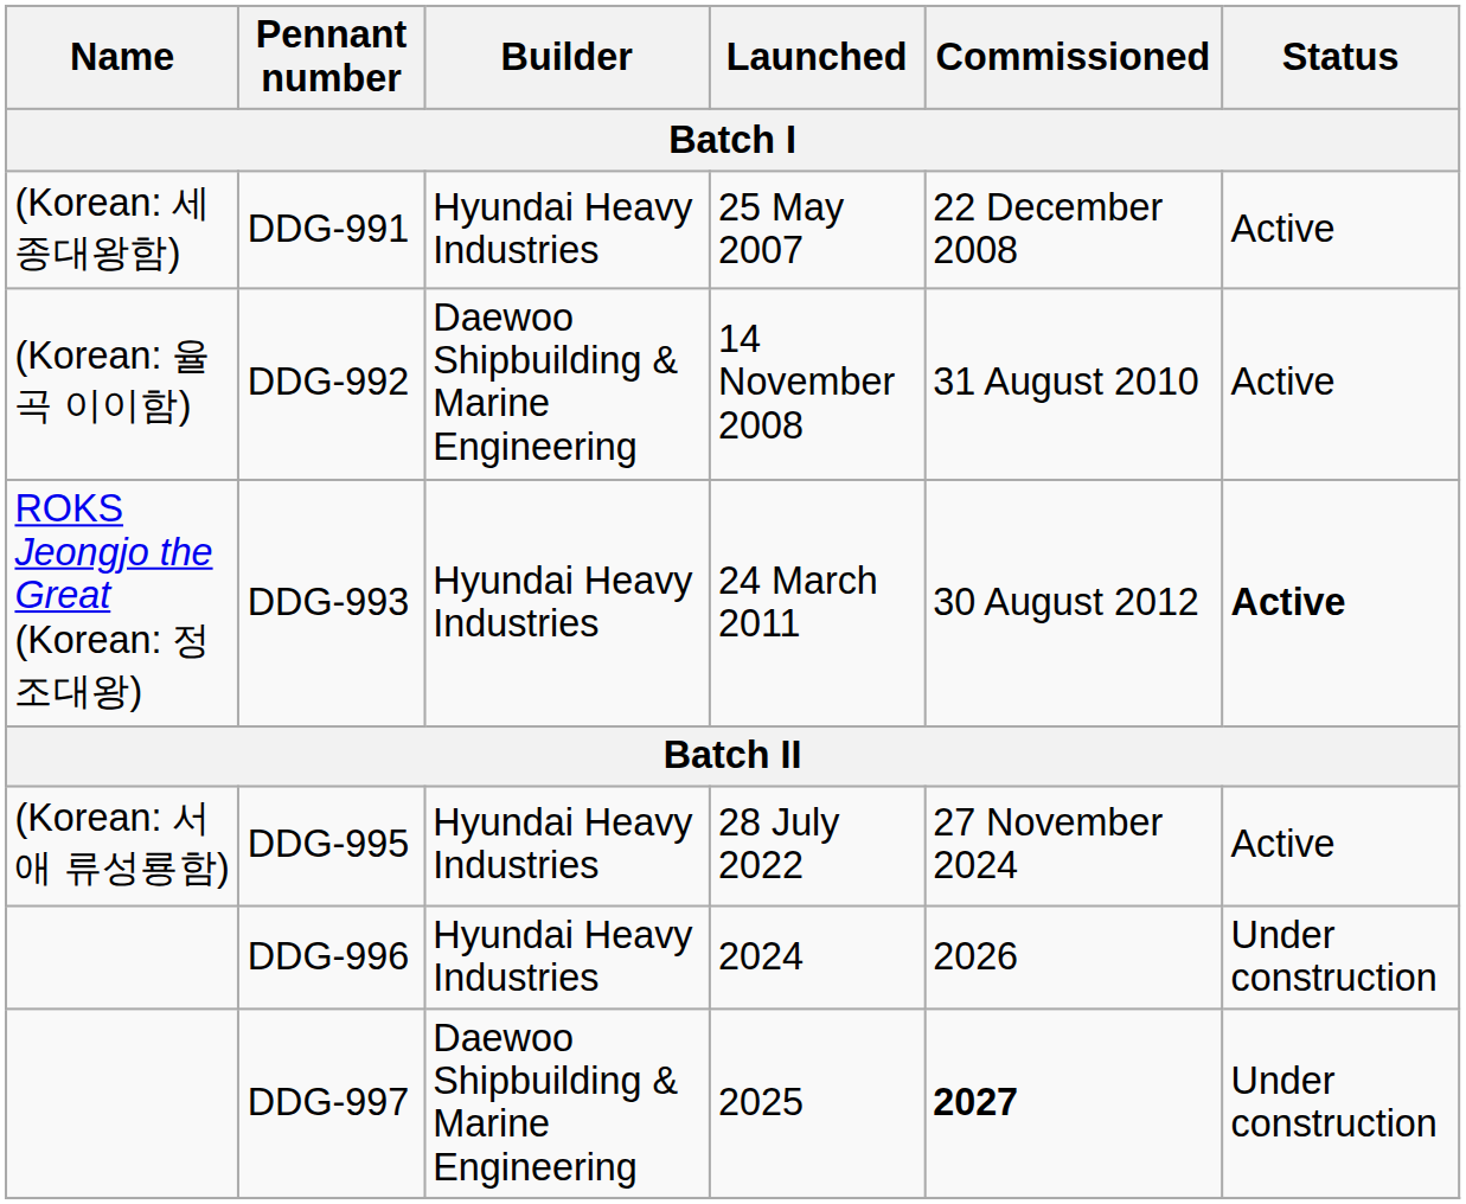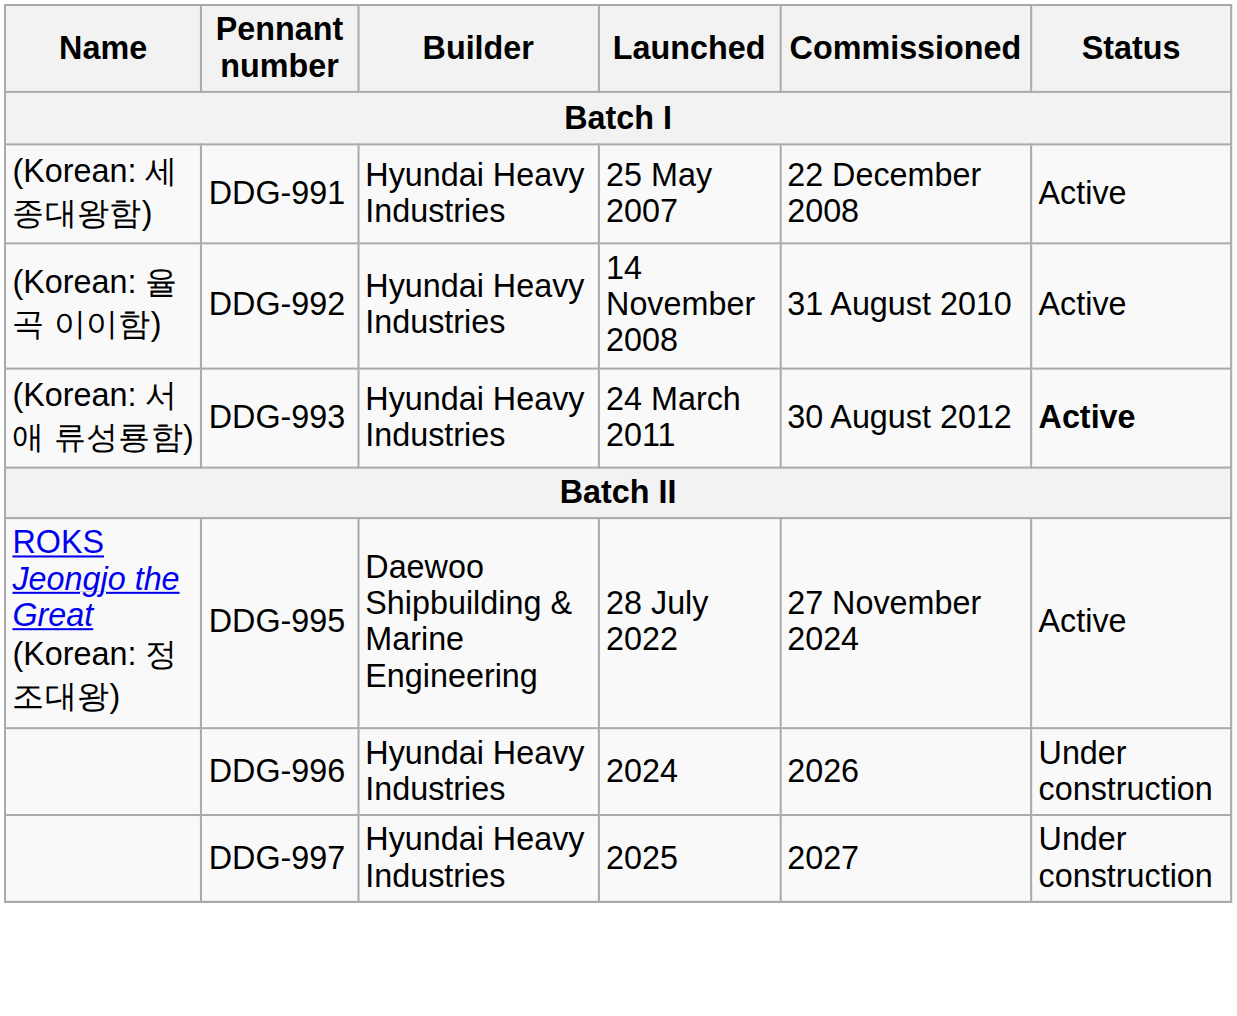DDG-992 | Builder: Daewoo Shipbuilding & Marine Engineering -> Hyundai Heavy Industries
DDG-993 | Name: ROKS Jeongjo the Great (Korean: 정조대왕) -> (Korean: 서애 류성룡함)
DDG-995 | Name: (Korean: 서애 류성룡함) -> ROKS Jeongjo the Great (Korean: 정조대왕)
DDG-995 | Builder: Hyundai Heavy Industries -> Daewoo Shipbuilding & Marine Engineering
DDG-997 | Builder: Daewoo Shipbuilding & Marine Engineering -> Hyundai Heavy Industries
DDG-997 | Commissioned: bold -> normal
